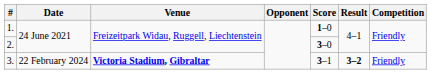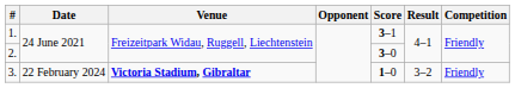1. | Score: 1–0 -> 3–1
3. | Score: 3–1 -> 1–0
3. | Result: bold -> normal
